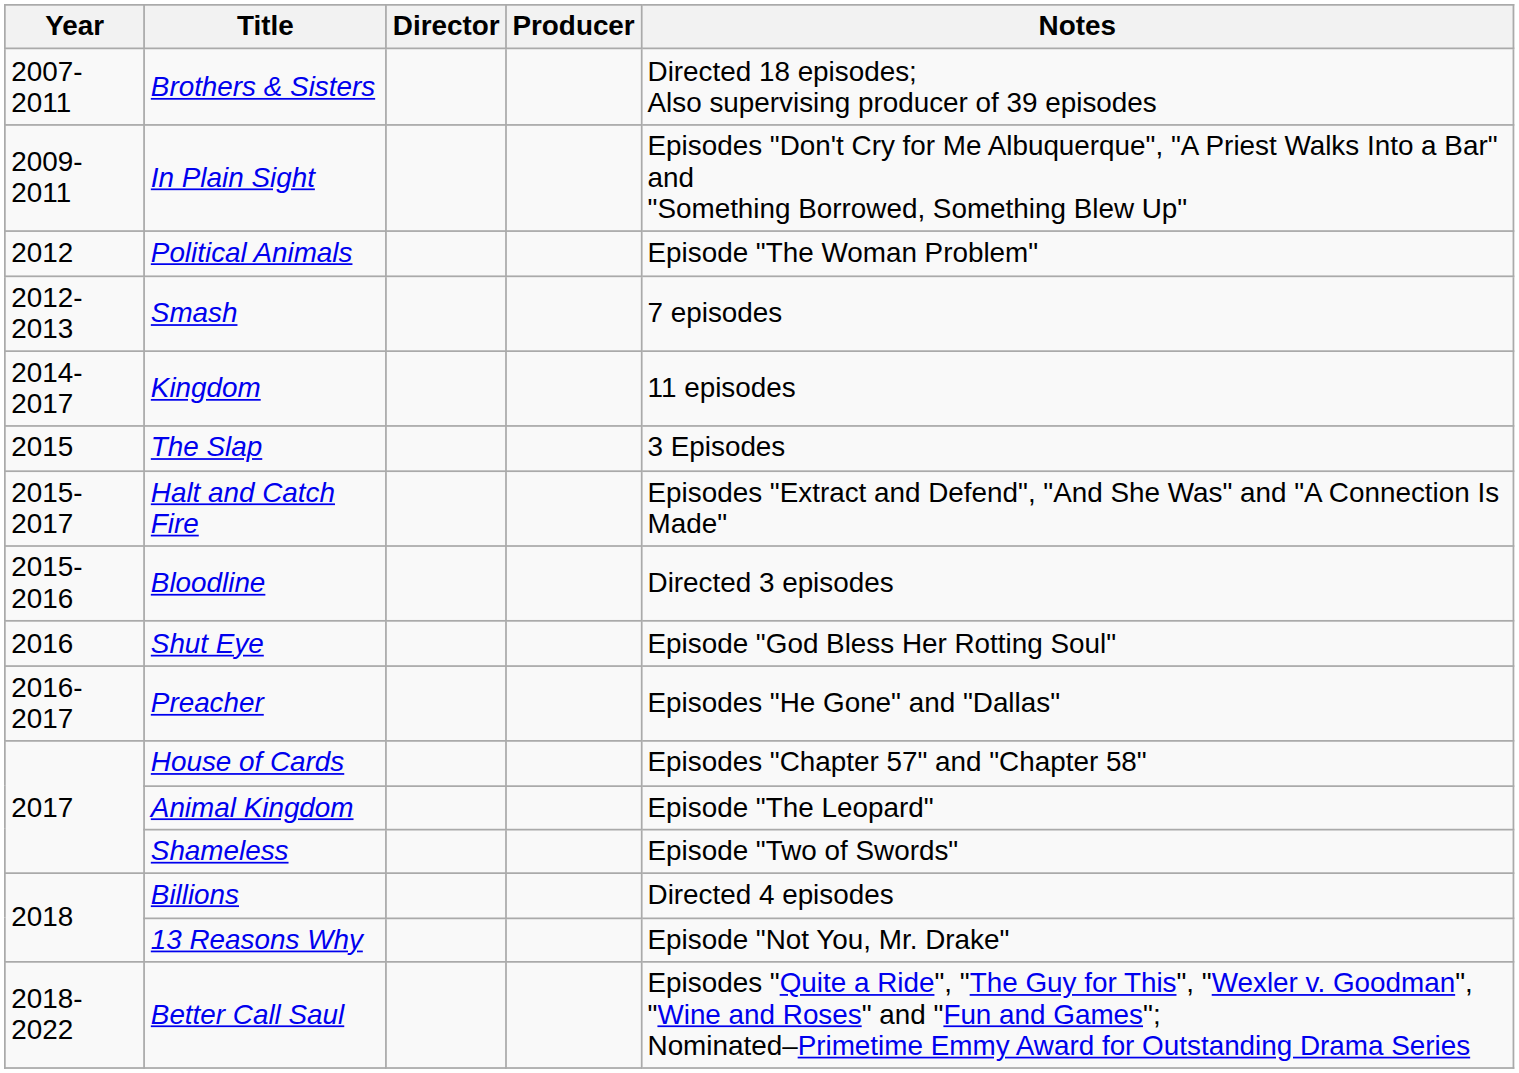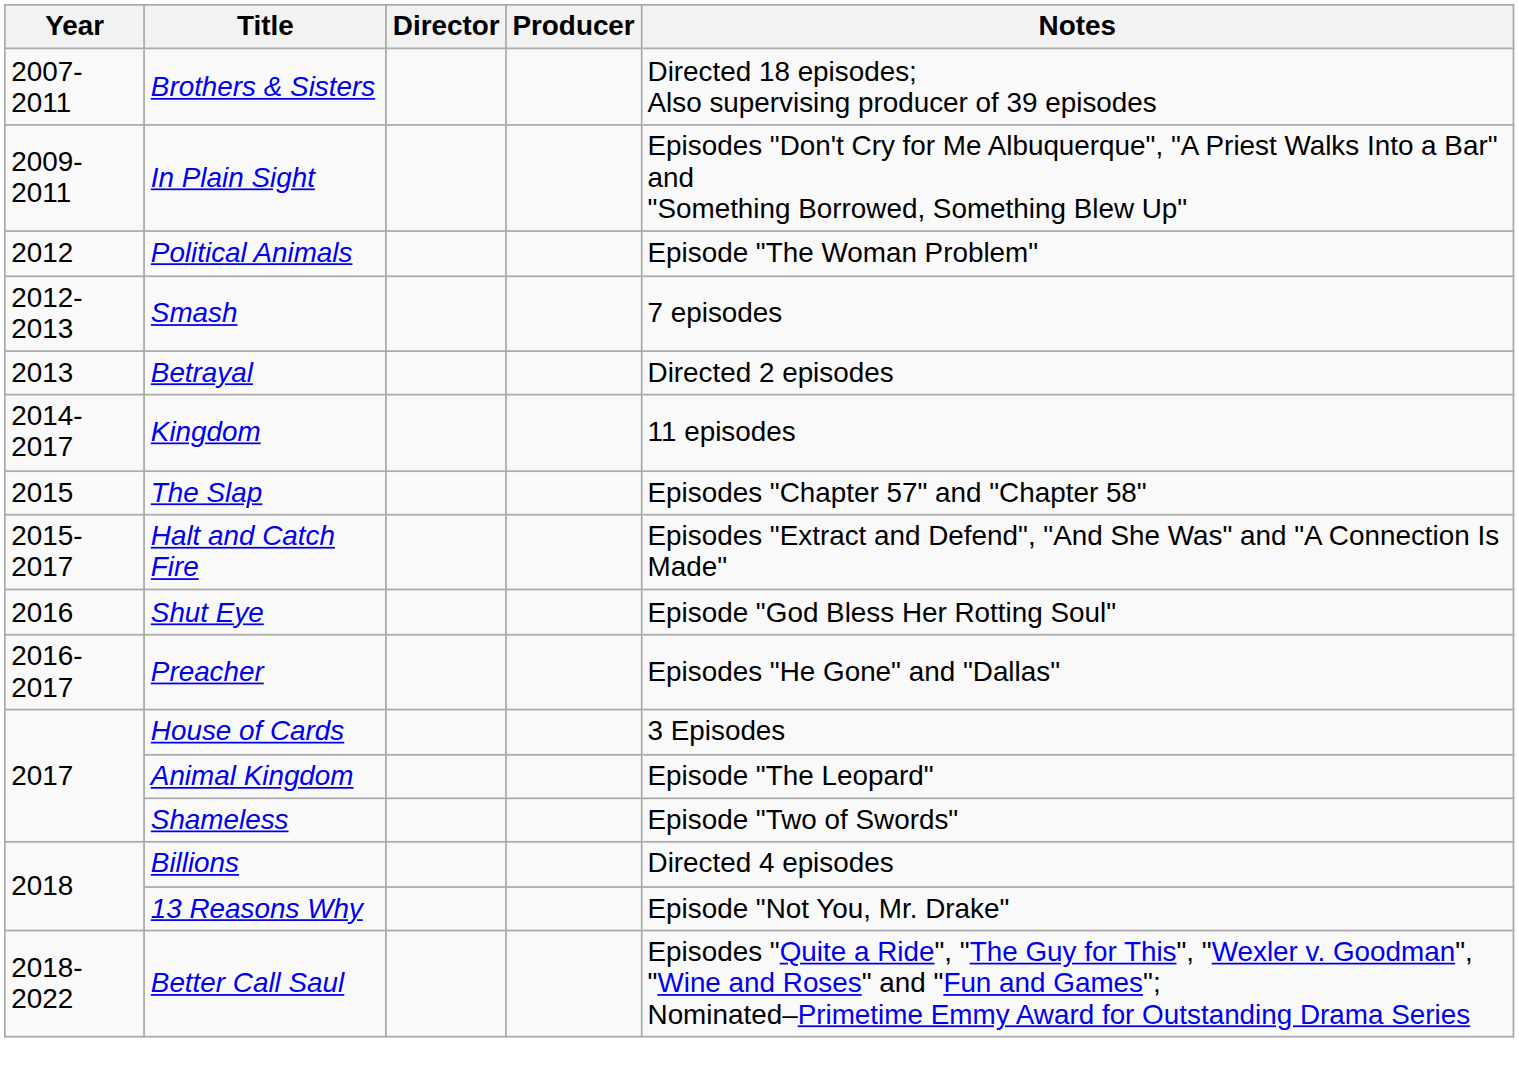+ row: 2013 | Betrayal | Directed 2 episodes
The Slap | Notes: 3 Episodes -> Episodes "Chapter 57" and "Chapter 58"
- row: 2015-2016 | Bloodline | Directed 3 episodes
House of Cards | Notes: Episodes "Chapter 57" and "Chapter 58" -> 3 Episodes
